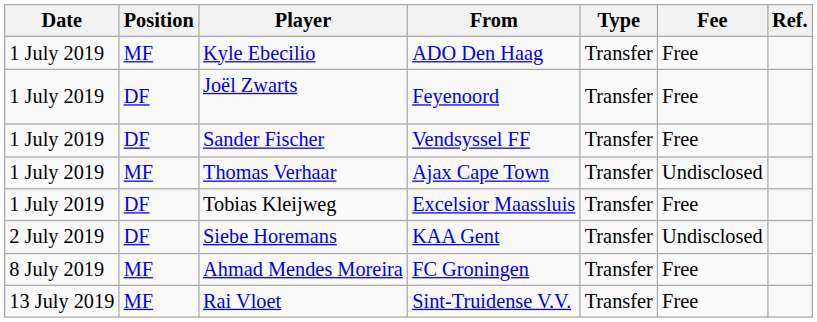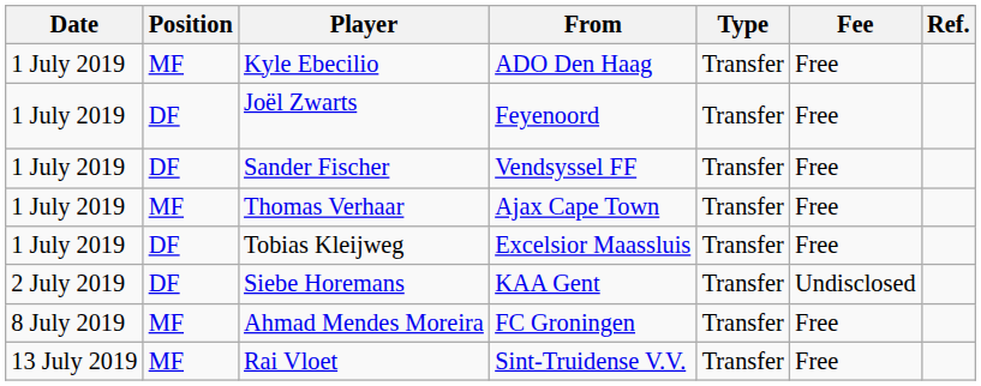Thomas Verhaar | Fee: Undisclosed -> Free
